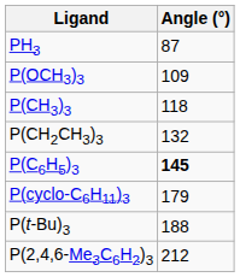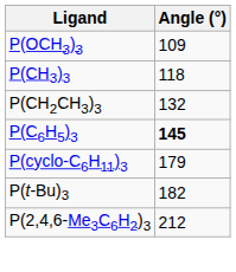- row: PH3 | 87
P(t-Bu)3 | Angle (°): 188 -> 182
